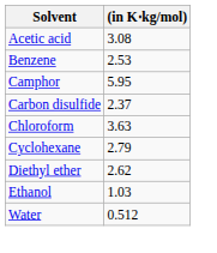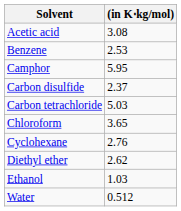+ row: Carbon tetrachloride | 5.03
Chloroform | (in K⋅kg/mol): 3.63 -> 3.65
Cyclohexane | (in K⋅kg/mol): 2.79 -> 2.76
